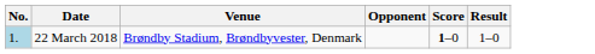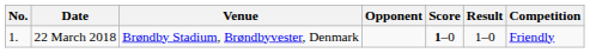+ column: Competition | Friendly
22 March 2018 | No.: lightblue background -> no background
